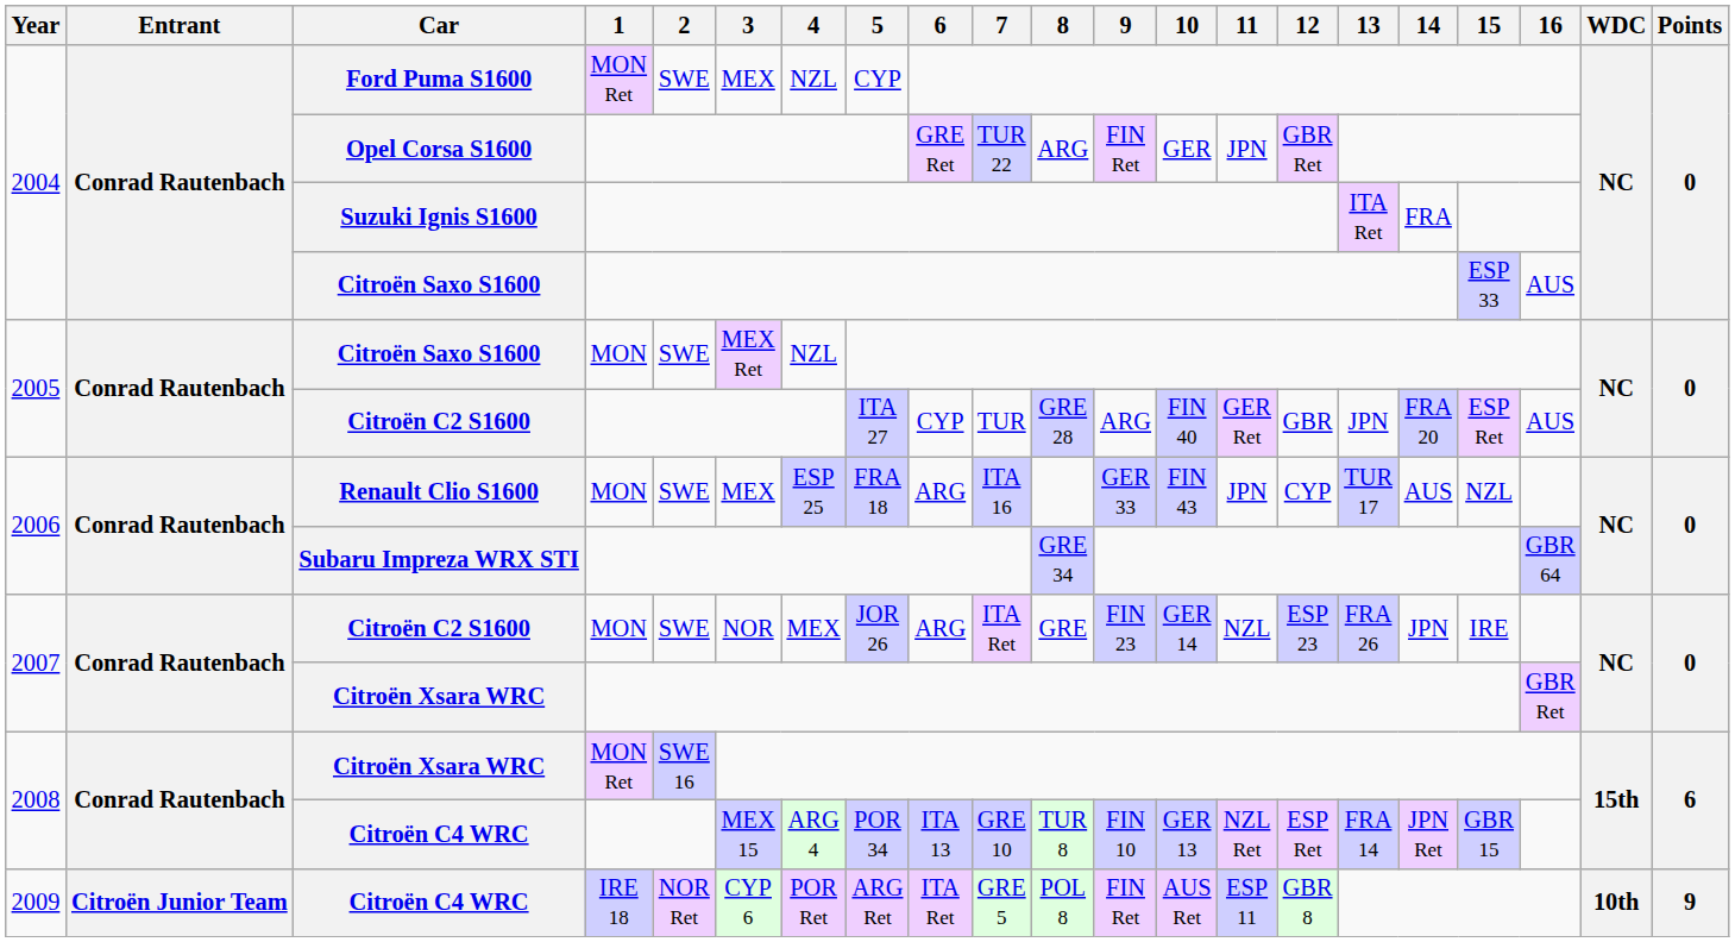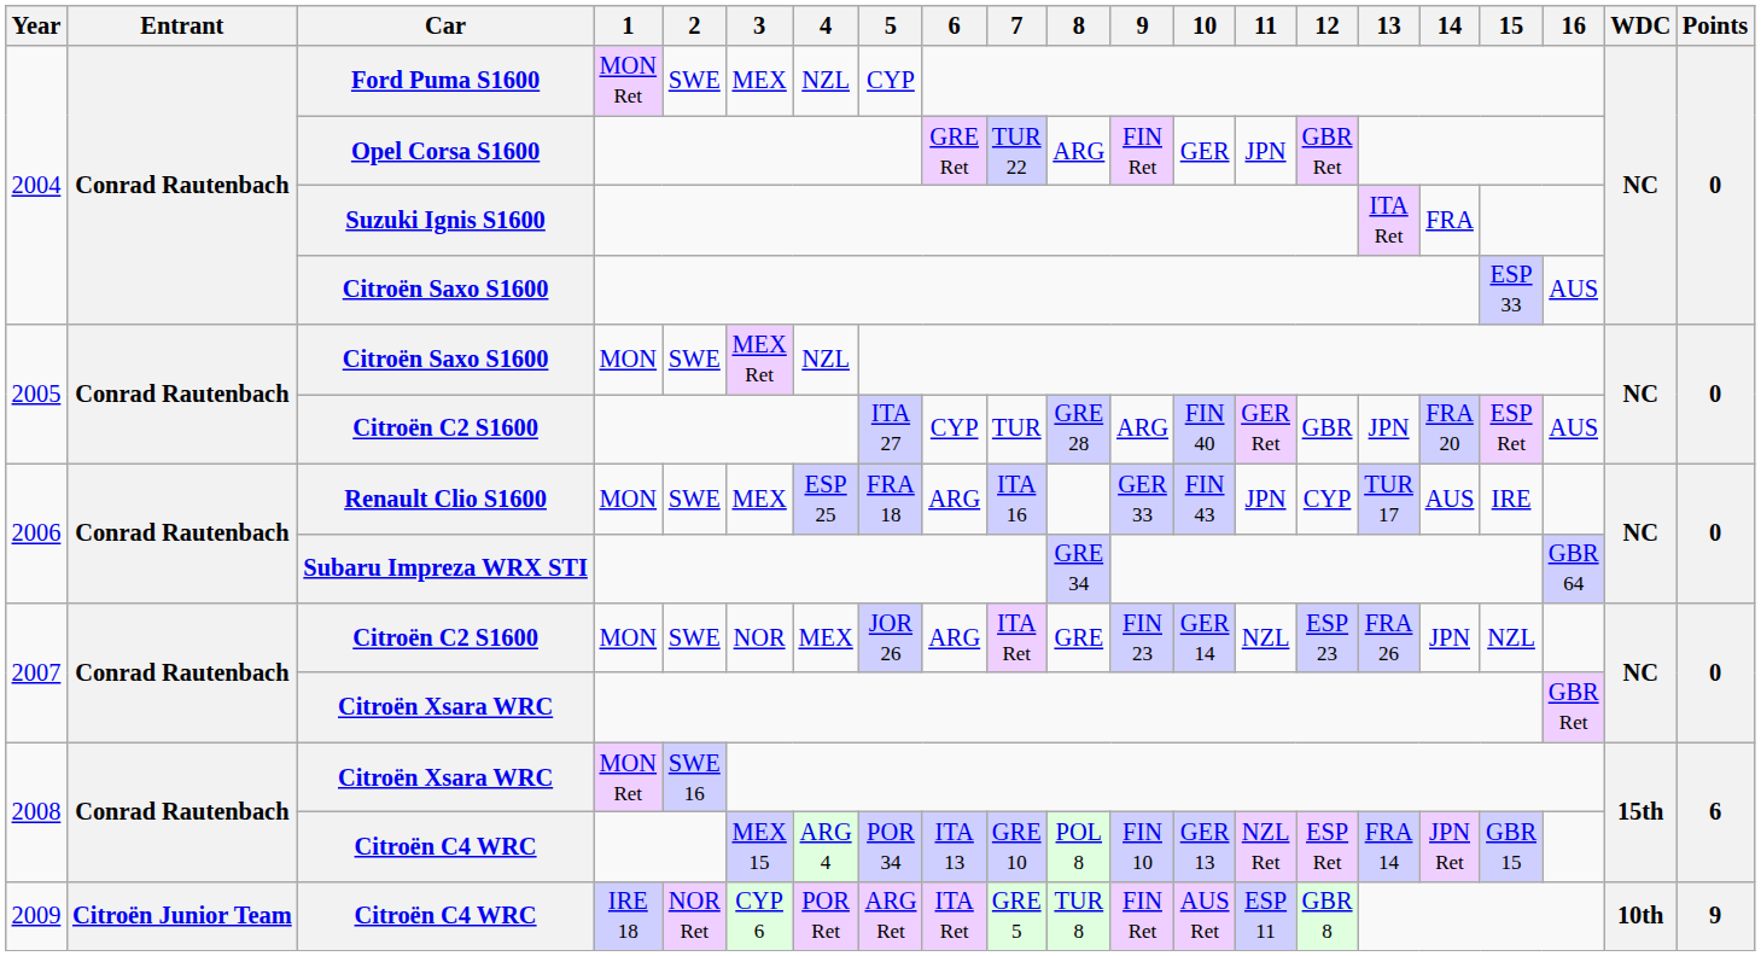Renault Clio S1600 | 15: NZL -> IRE
2007 / Citroën C2 S1600 | 15: IRE -> NZL
2008 / Citroën C4 WRC | 8: TUR 8 -> POL 8
2009 / Citroën C4 WRC | 8: POL 8 -> TUR 8
